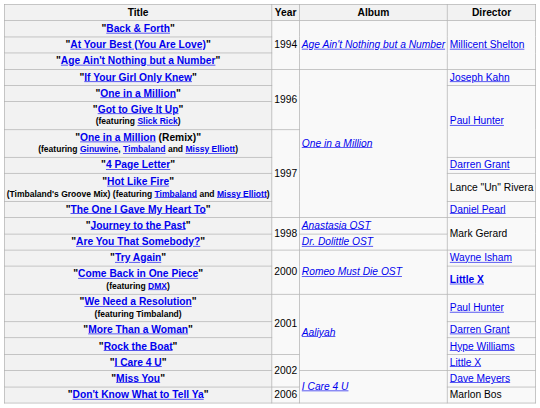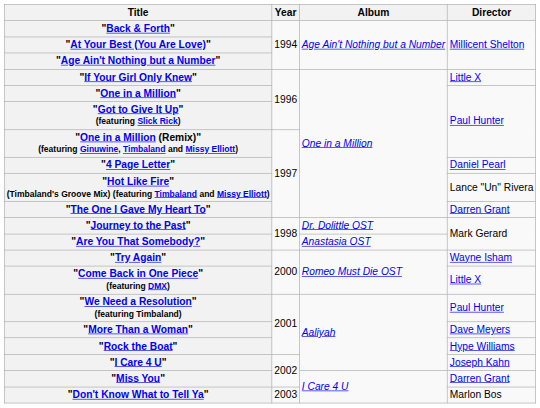"If Your Girl Only Knew" | Director: Joseph Kahn -> Little X
"4 Page Letter" | Director: Darren Grant -> Daniel Pearl
"The One I Gave My Heart To" | Director: Daniel Pearl -> Darren Grant
"Journey to the Past" | Album: Anastasia OST -> Dr. Dolittle OST
"Are You That Somebody?" | Album: Dr. Dolittle OST -> Anastasia OST
"Come Back in One Piece" (featuring DMX) | Director: bold -> normal
"More Than a Woman" | Director: Darren Grant -> Dave Meyers
"I Care 4 U" | Director: Little X -> Joseph Kahn
"Miss You" | Director: Dave Meyers -> Darren Grant
"Don't Know What to Tell Ya" | Year: 2006 -> 2003
